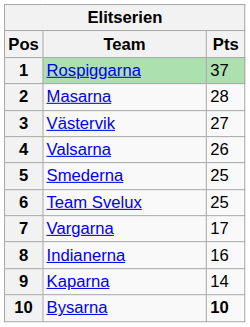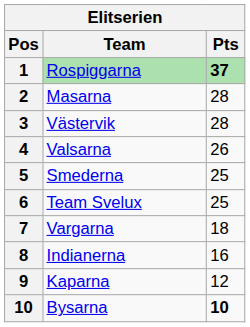Rospiggarna | Pts: normal -> bold
Västervik | Pts: 27 -> 28
Vargarna | Pts: 17 -> 18
Kaparna | Pts: 14 -> 12
